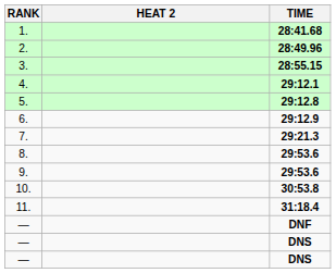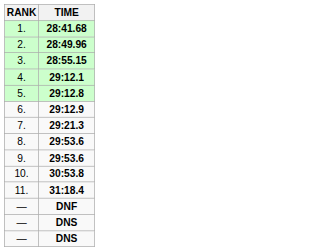- column: HEAT 2
